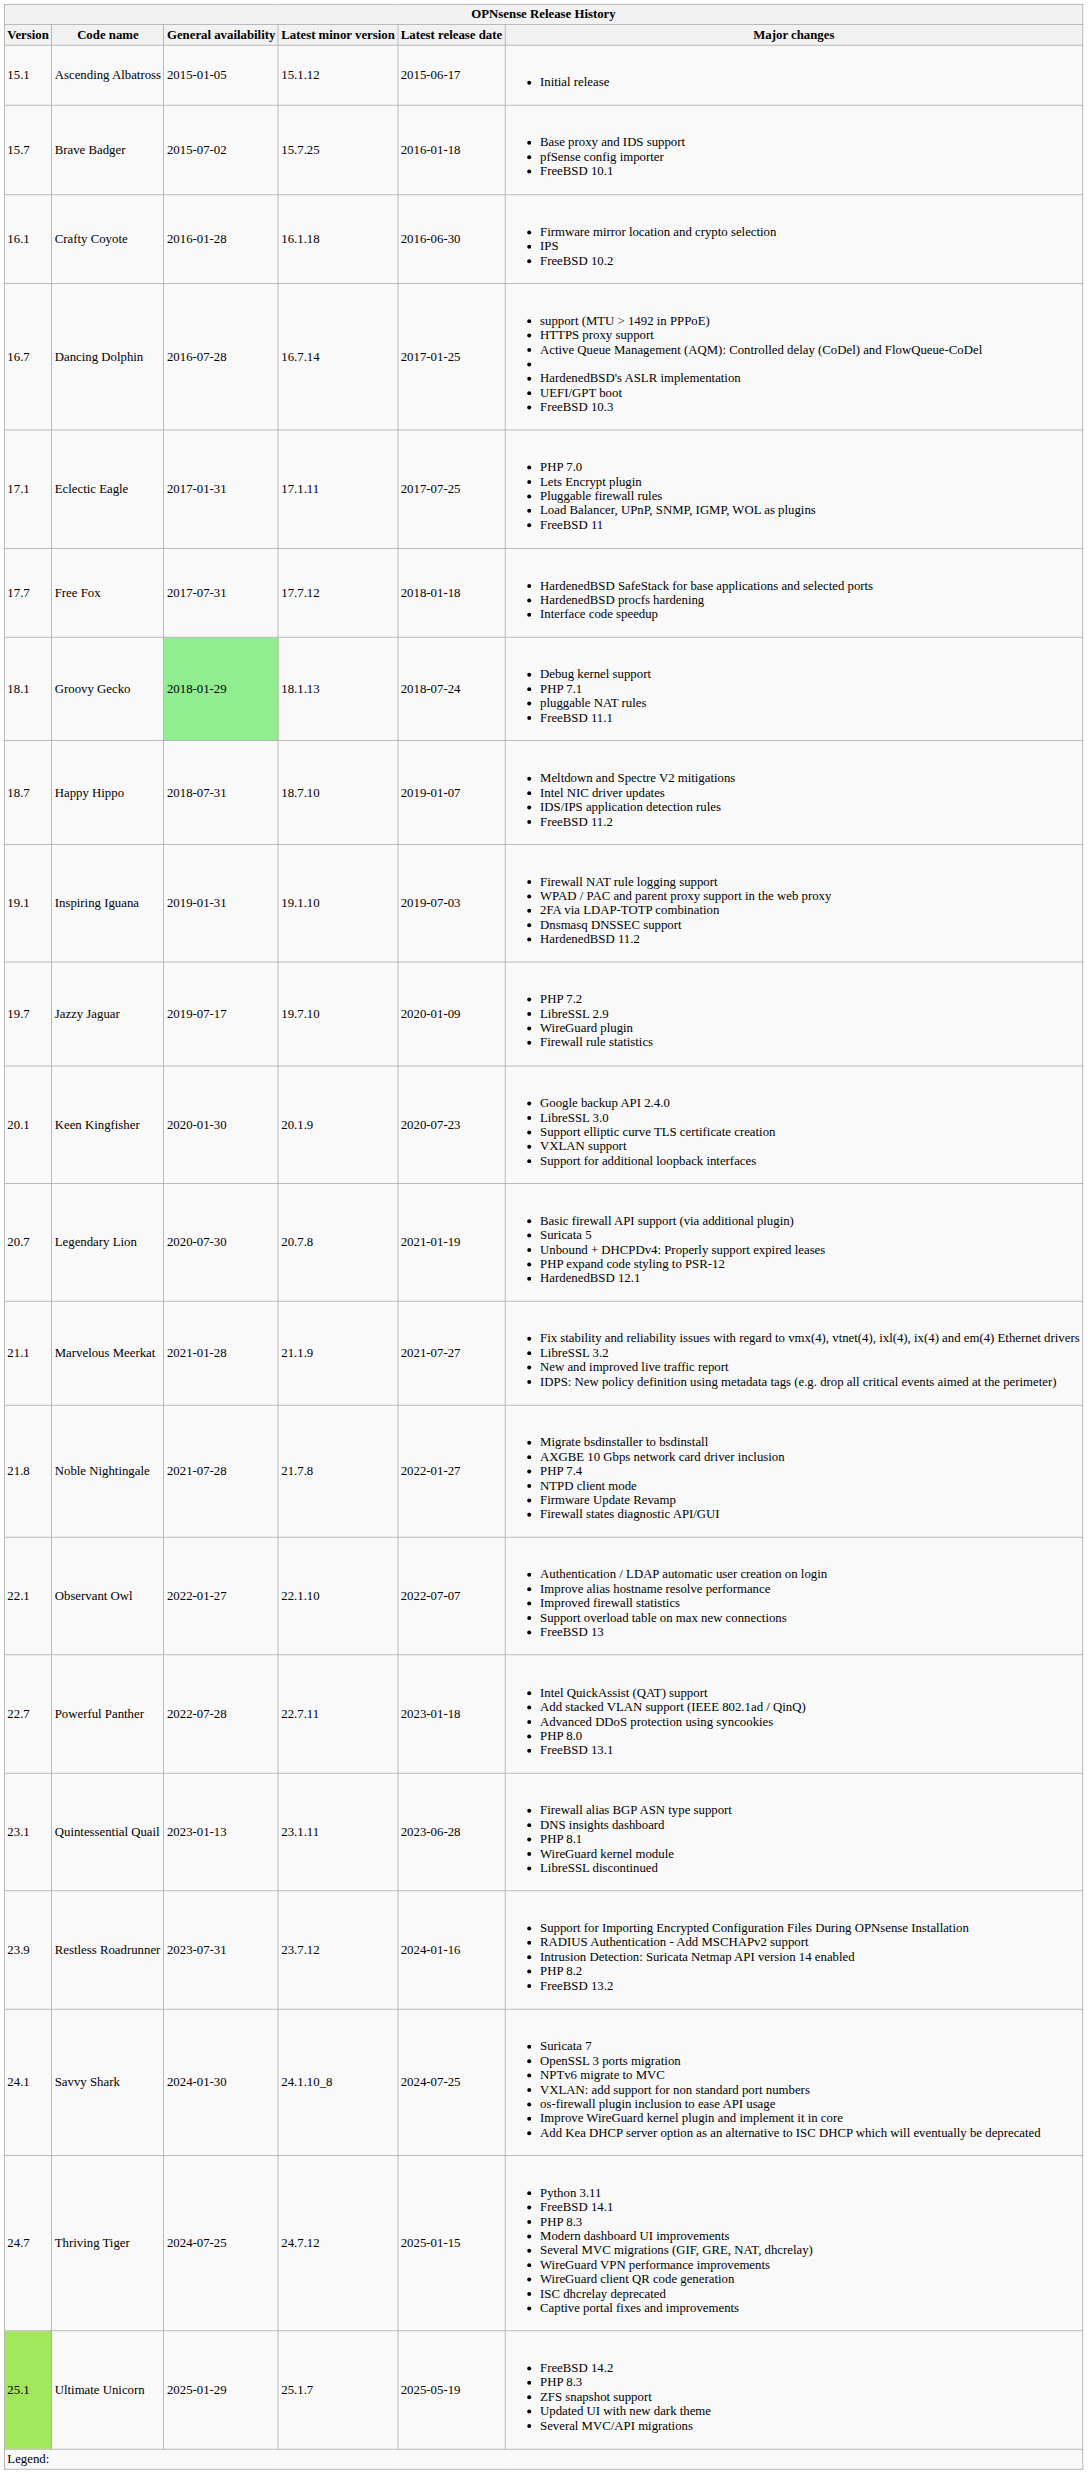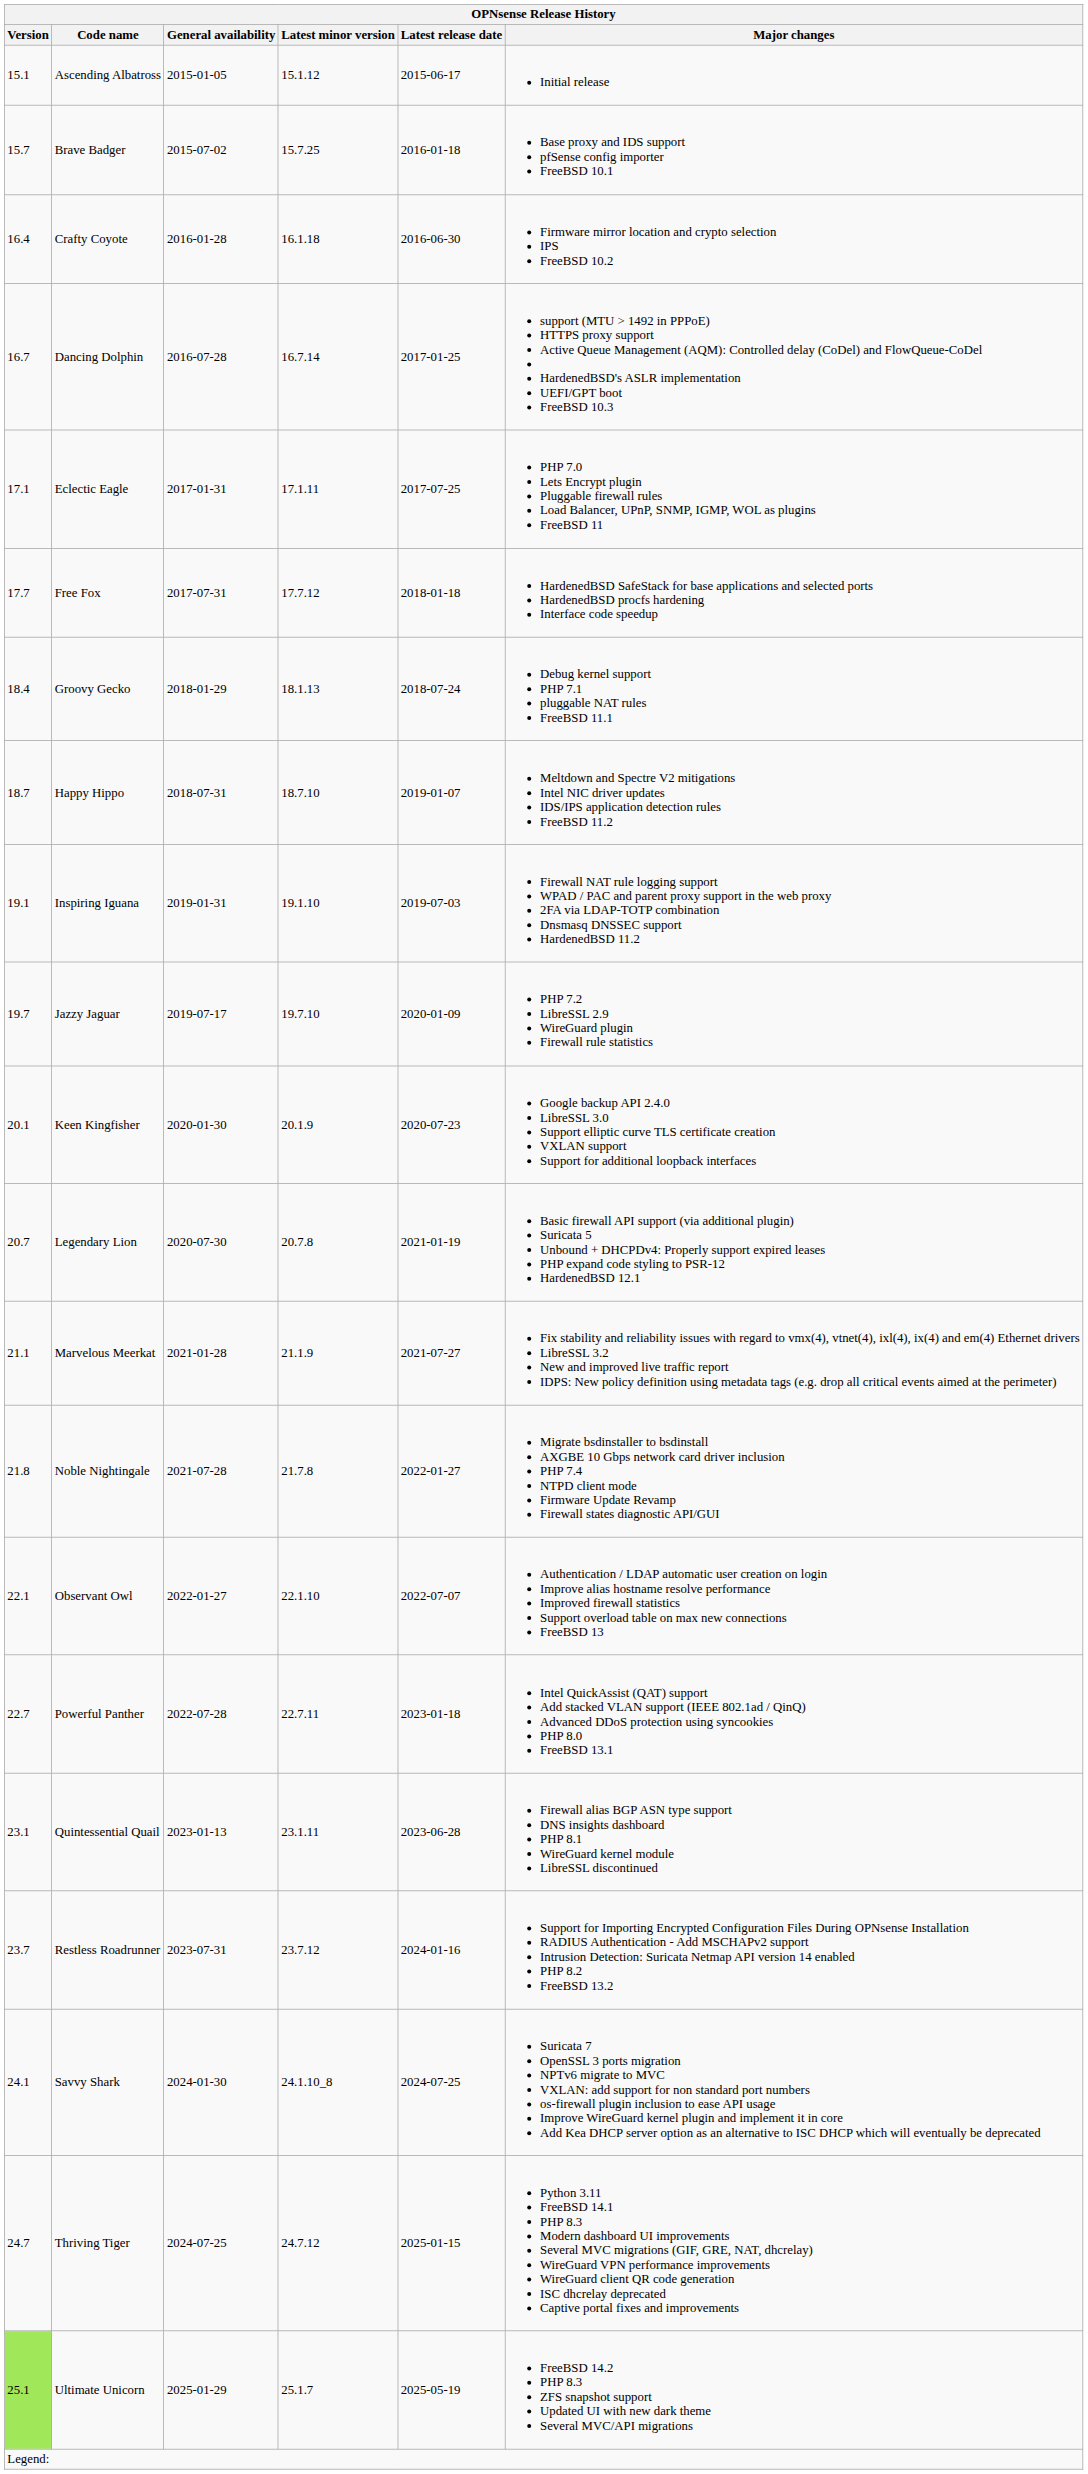Crafty Coyote | Version: 16.1 -> 16.4
Groovy Gecko | Version: 18.1 -> 18.4
Groovy Gecko | General availability: lightgreen background -> no background
Restless Roadrunner | Version: 23.9 -> 23.7
